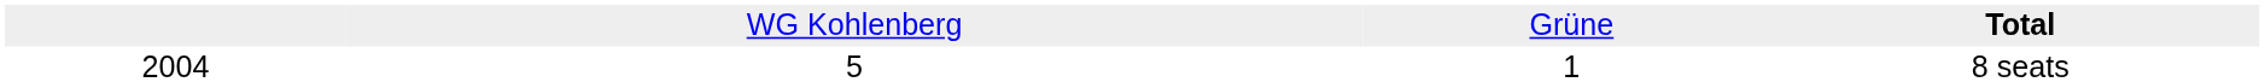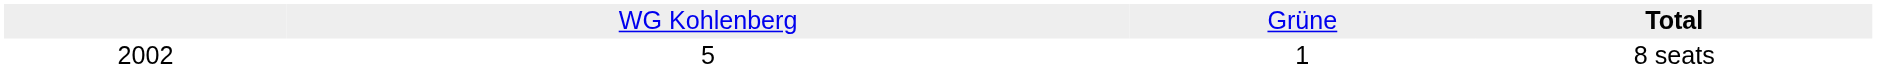8 seats | column 1: 2004 -> 2002
